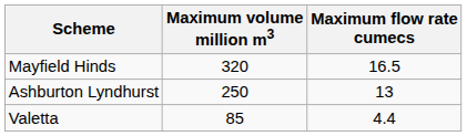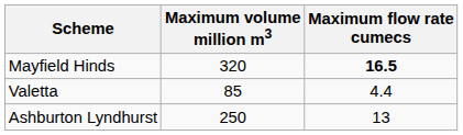Mayfield Hinds | Maximum flow rate cumecs: normal -> bold
rows swapped: Valetta <-> Ashburton Lyndhurst
